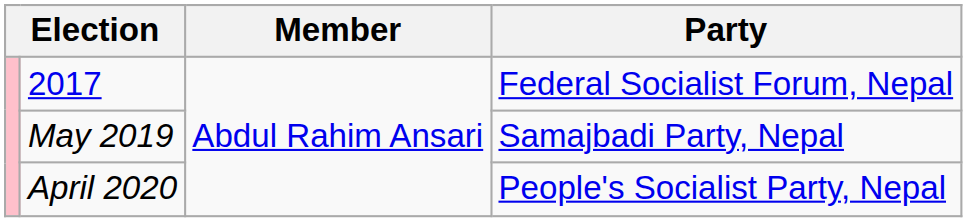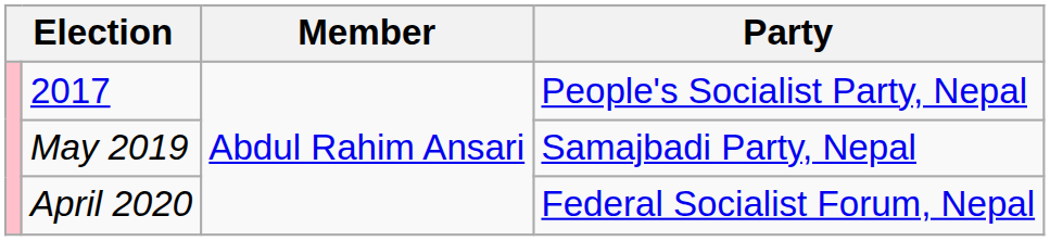2017 | Party: Federal Socialist Forum, Nepal -> People's Socialist Party, Nepal
April 2020 | Party: People's Socialist Party, Nepal -> Federal Socialist Forum, Nepal
